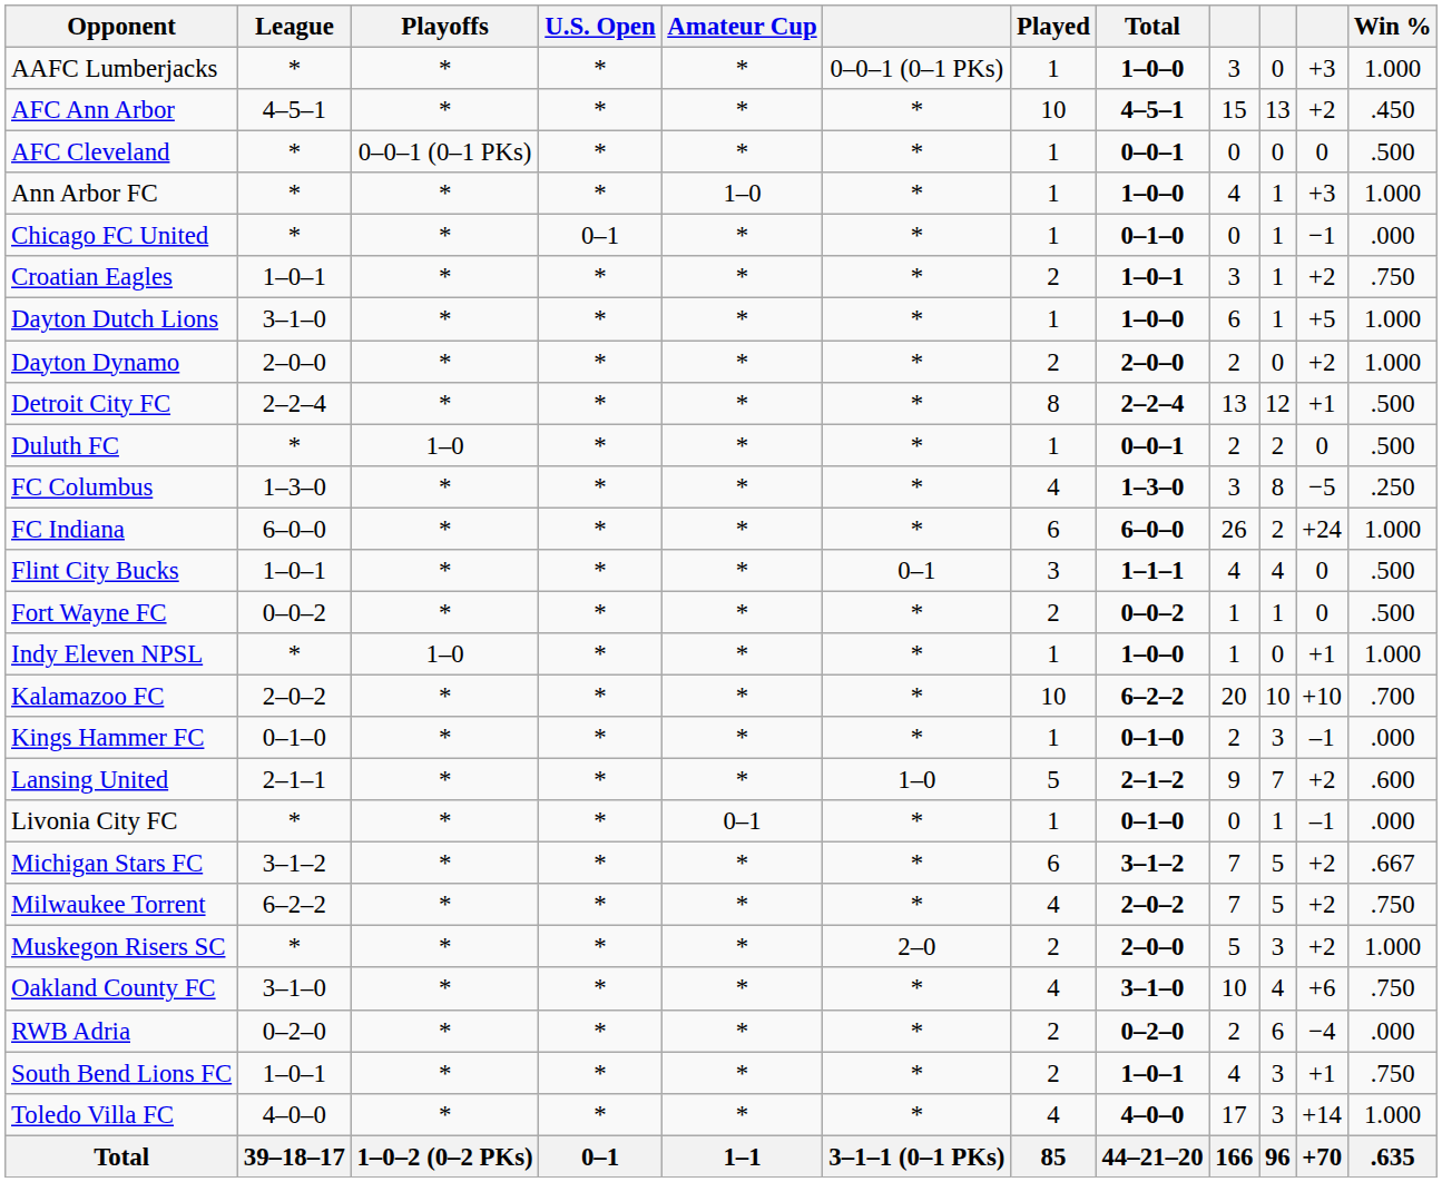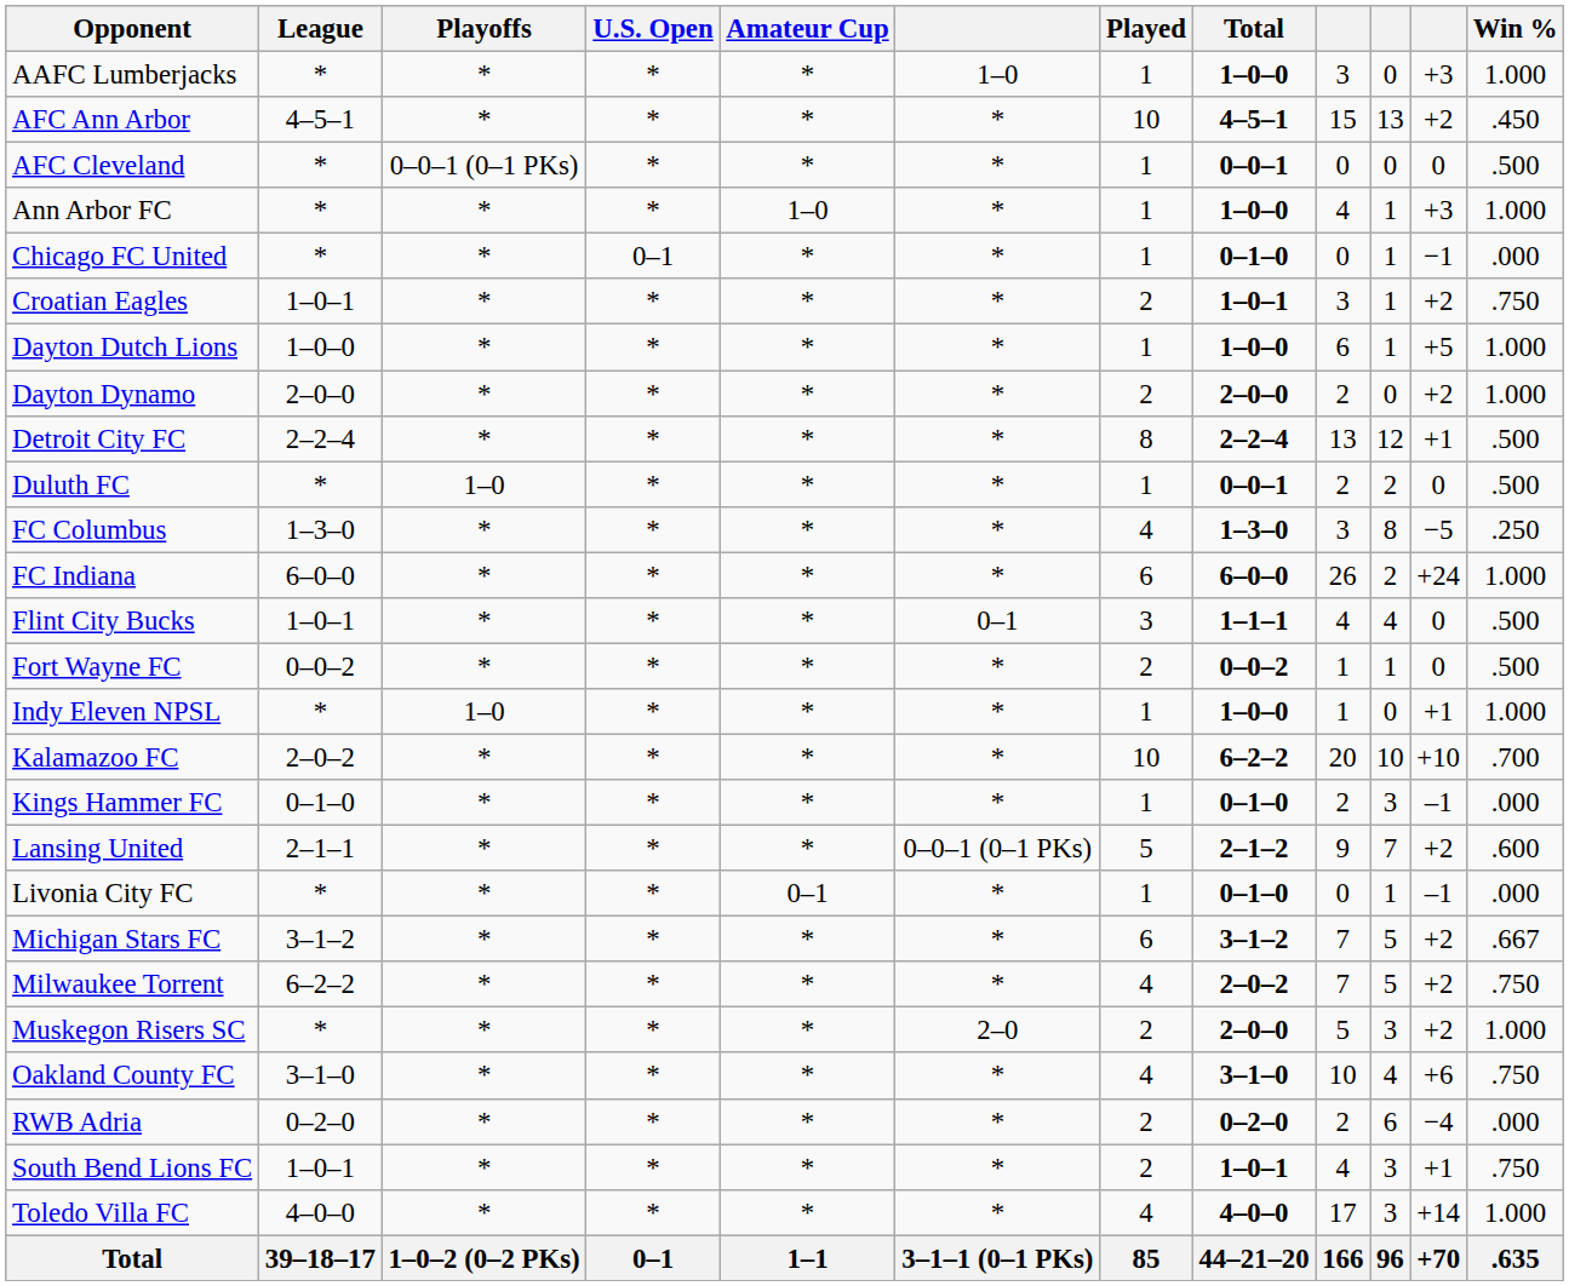AAFC Lumberjacks | column 6: 0–0–1 (0–1 PKs) -> 1–0
Dayton Dutch Lions | League: 3–1–0 -> 1–0–0
Lansing United | column 6: 1–0 -> 0–0–1 (0–1 PKs)
